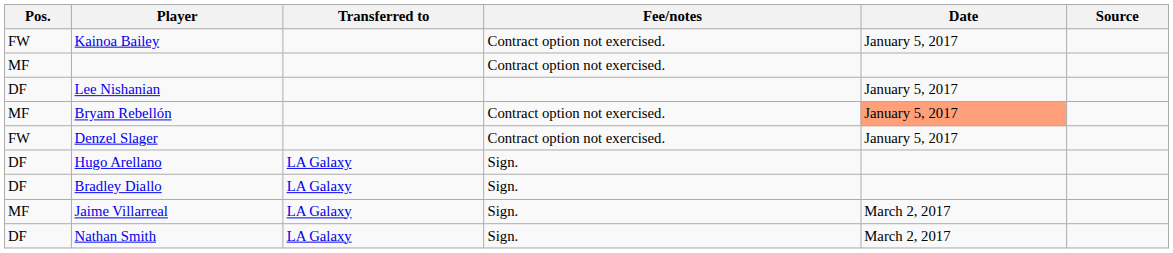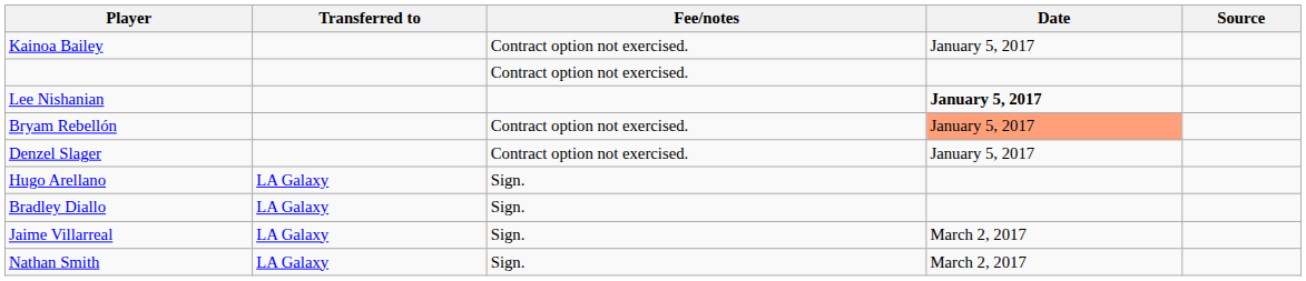- column: Pos. | FW | MF | DF | MF | FW | DF | DF | MF | DF
Lee Nishanian | Date: normal -> bold
